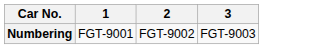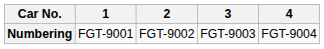+ column: 4 | FGT-9004
